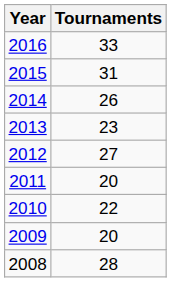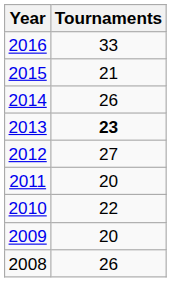2015 | Tournaments: 31 -> 21
2013 | Tournaments: normal -> bold
2008 | Tournaments: 28 -> 26
